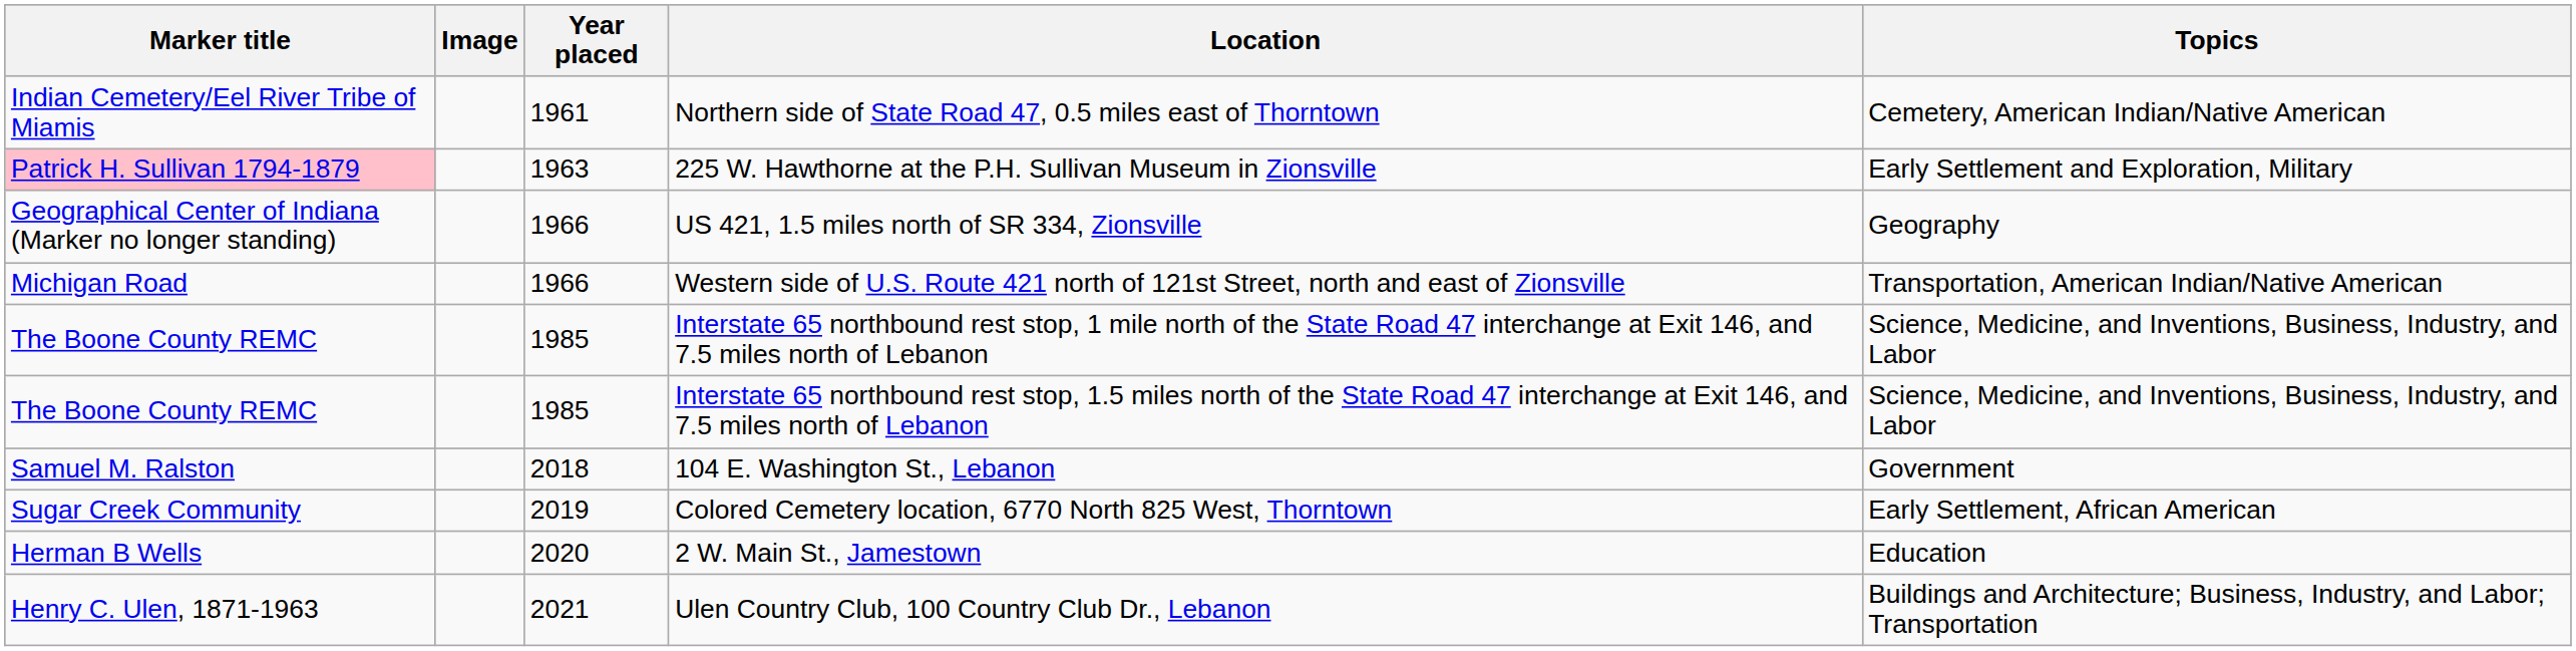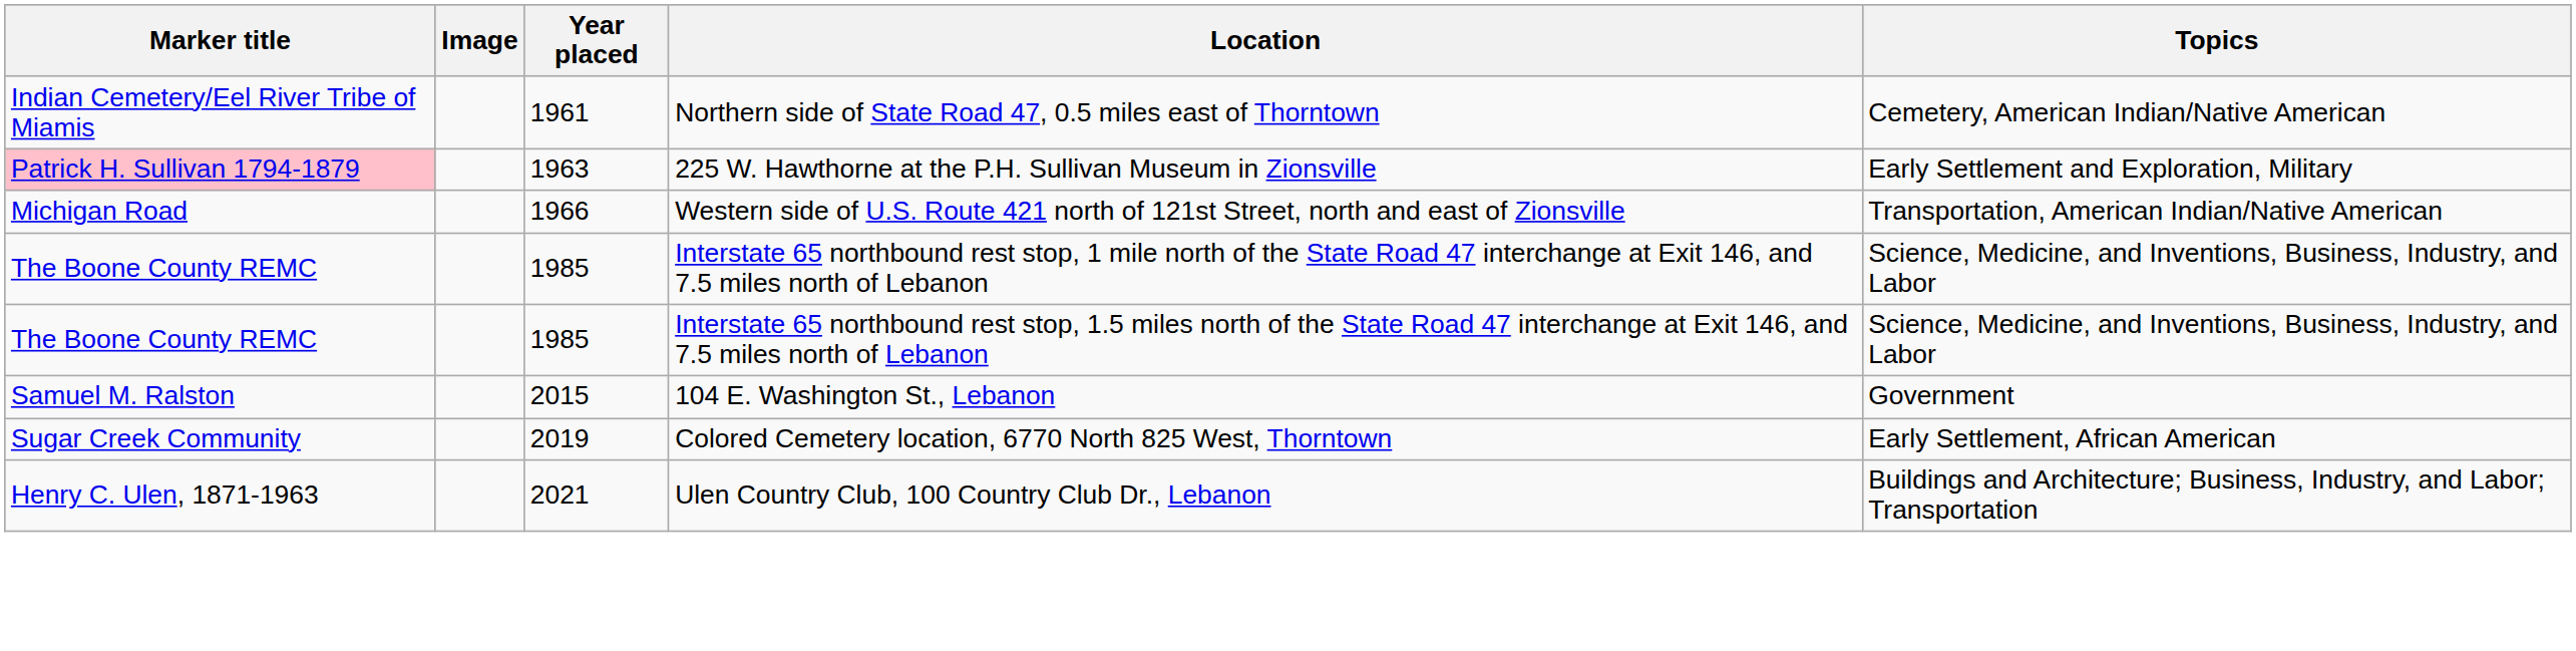- row: Geographical Center of Indiana (Marker no longer standing) | 1966 | US 421, 1.5 miles north of SR 334, Zionsville | Geography
104 E. Washington St., Lebanon | Year placed: 2018 -> 2015
- row: Herman B Wells | 2020 | 2 W. Main St., Jamestown | Education
